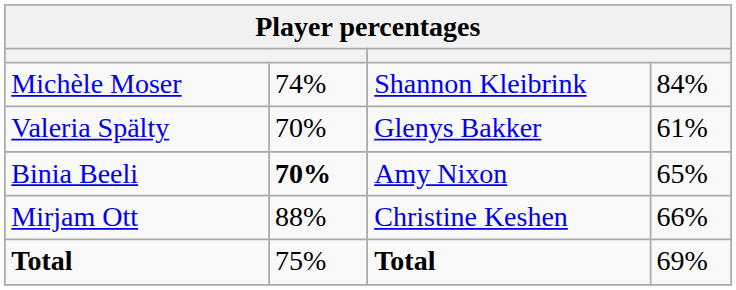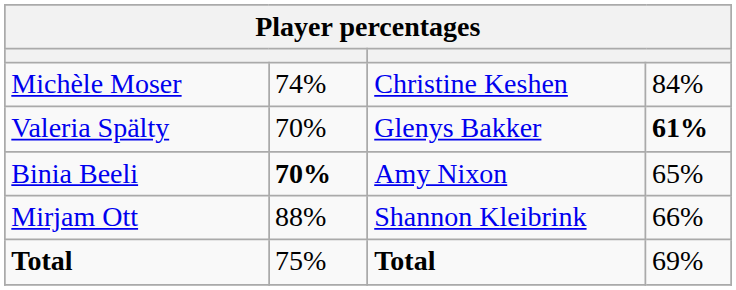Michèle Moser | column 3: Shannon Kleibrink -> Christine Keshen
Valeria Spälty | column 4: normal -> bold
Mirjam Ott | column 3: Christine Keshen -> Shannon Kleibrink
